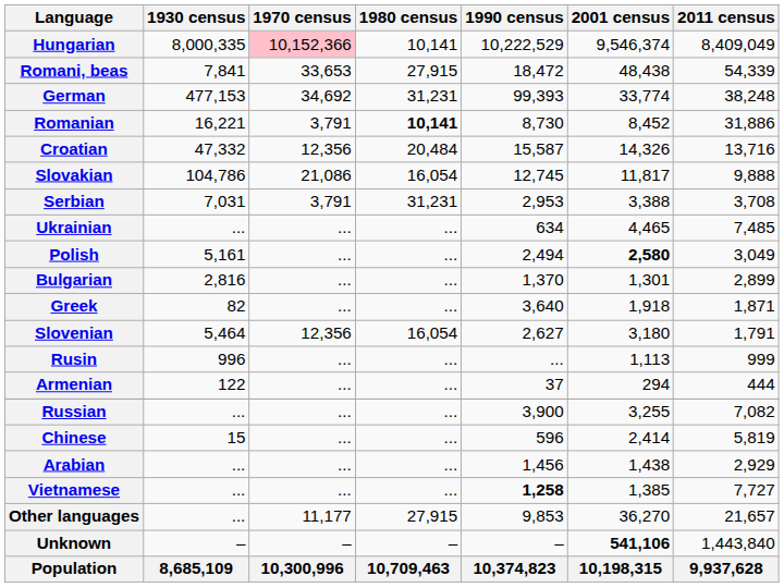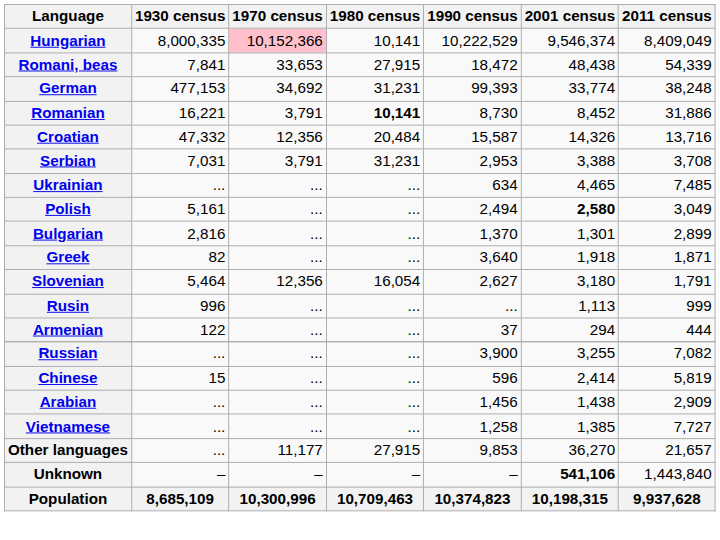- row: Slovakian | 104,786 | 21,086 | 16,054 | 12,745 | 11,817 | 9,888
Arabian | 2011 census: 2,929 -> 2,909
Vietnamese | 1990 census: bold -> normal
